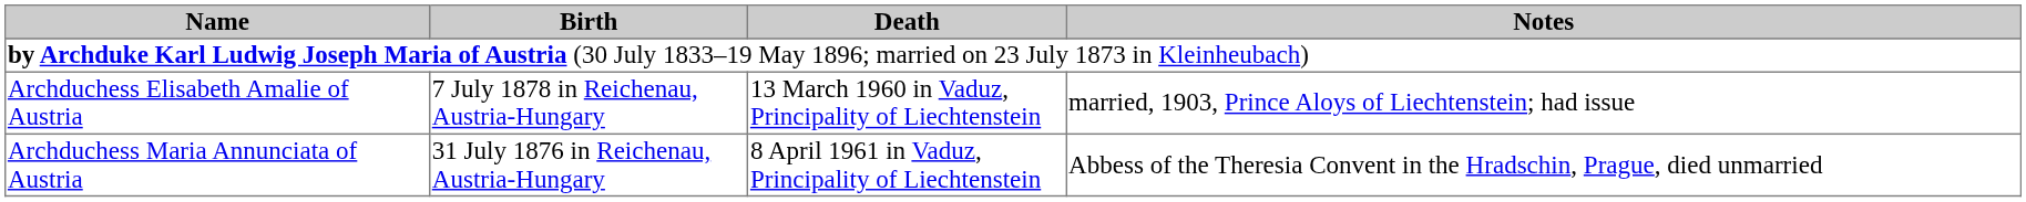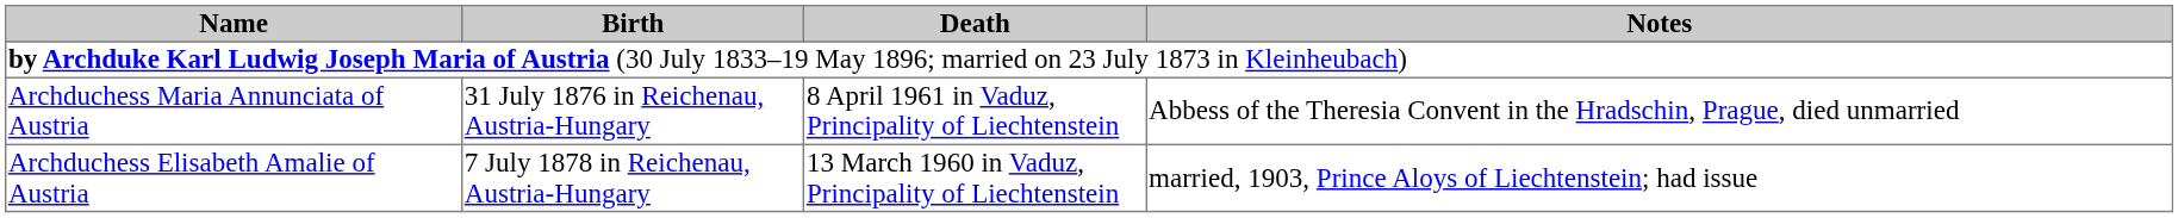rows swapped: Archduchess Maria Annunciata of Austria <-> Archduchess Elisabeth Amalie of Austria
